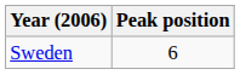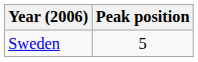Sweden | Peak position: 6 -> 5
